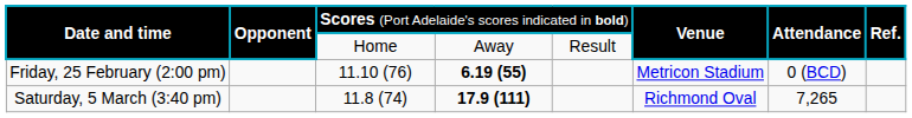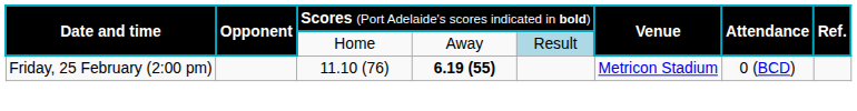Date and time / Home | column 5: no background -> lightblue background
- row: Saturday, 5 March (3:40 pm) | 11.8 (74) | 17.9 (111) | Richmond Oval | 7,265
